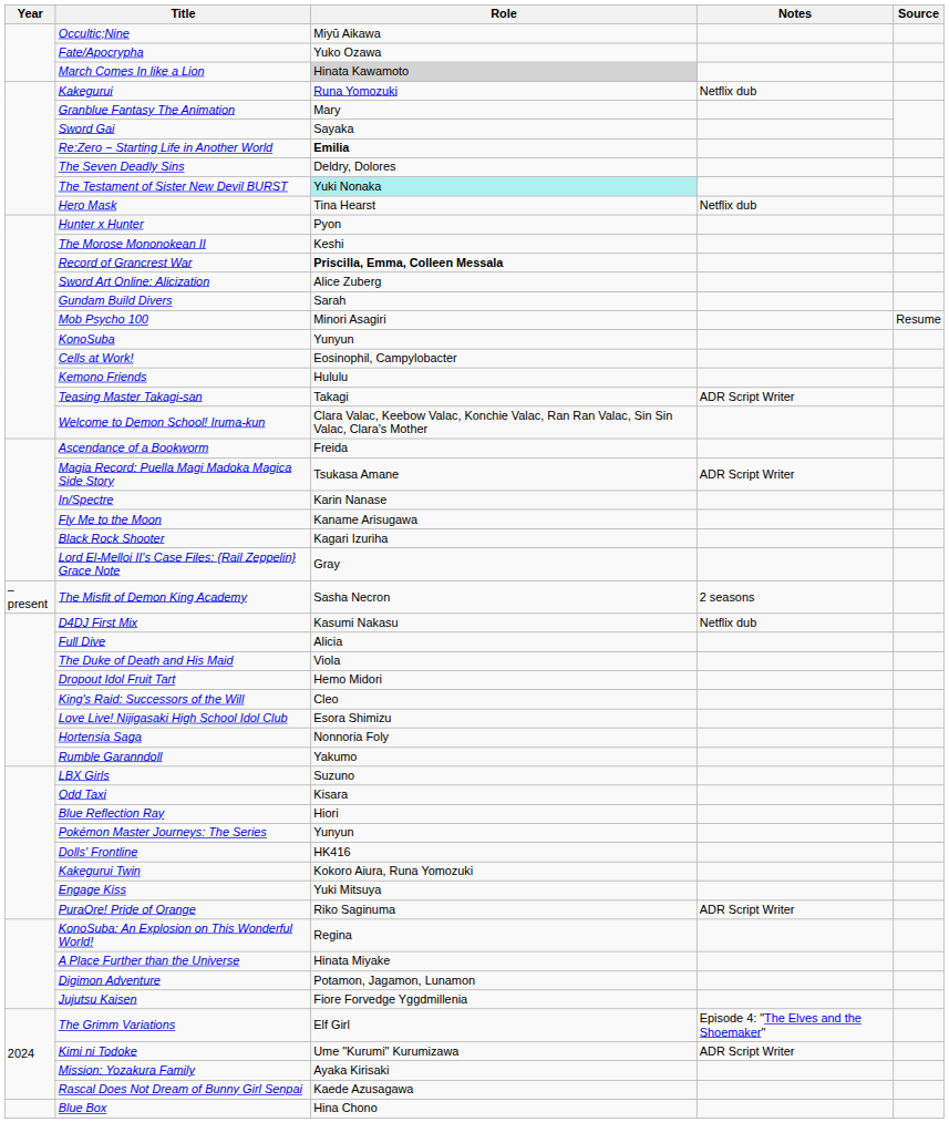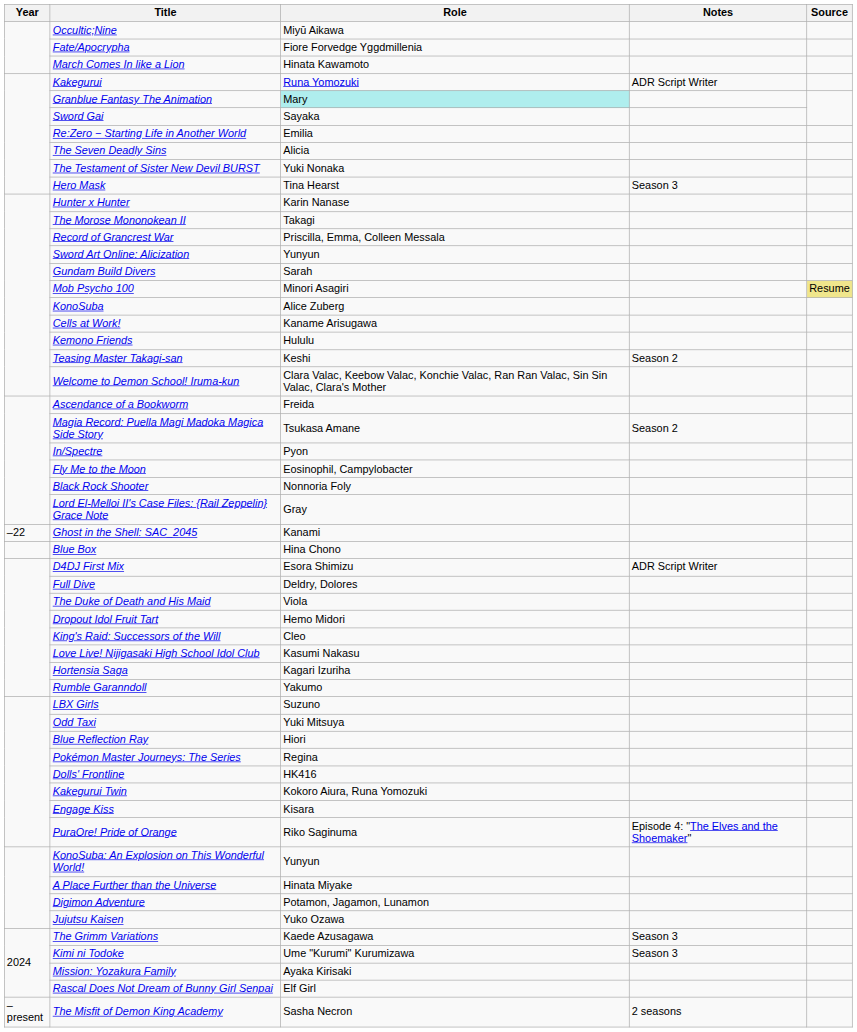Fate/Apocrypha | Role: Yuko Ozawa -> Fiore Forvedge Yggdmillenia
March Comes In like a Lion | Role: lightgrey background -> no background
Kakegurui | Notes: Netflix dub -> ADR Script Writer
Granblue Fantasy The Animation | Role: no background -> paleturquoise background
Re:Zero − Starting Life in Another World | Role: bold -> normal
The Seven Deadly Sins | Role: Deldry, Dolores -> Alicia
The Testament of Sister New Devil BURST | Role: paleturquoise background -> no background
Hero Mask | Notes: Netflix dub -> Season 3
Hunter x Hunter | Role: Pyon -> Karin Nanase
The Morose Mononokean II | Role: Keshi -> Takagi
Record of Grancrest War | Role: bold -> normal
Sword Art Online: Alicization | Role: Alice Zuberg -> Yunyun
Mob Psycho 100 | Source: no background -> khaki background
KonoSuba | Role: Yunyun -> Alice Zuberg
Cells at Work! | Role: Eosinophil, Campylobacter -> Kaname Arisugawa
Teasing Master Takagi-san | Role: Takagi -> Keshi
Teasing Master Takagi-san | Notes: ADR Script Writer -> Season 2
Magia Record: Puella Magi Madoka Magica Side Story | Notes: ADR Script Writer -> Season 2
In/Spectre | Role: Karin Nanase -> Pyon
Fly Me to the Moon | Role: Kaname Arisugawa -> Eosinophil, Campylobacter
Black Rock Shooter | Role: Kagari Izuriha -> Nonnoria Foly
+ row: –22 | Ghost in the Shell: SAC_2045 | Kanami
rows swapped: The Misfit of Demon King Academy <-> Blue Box
D4DJ First Mix | Role: Kasumi Nakasu -> Esora Shimizu
D4DJ First Mix | Notes: Netflix dub -> ADR Script Writer
Full Dive | Role: Alicia -> Deldry, Dolores
Love Live! Nijigasaki High School Idol Club | Role: Esora Shimizu -> Kasumi Nakasu
Hortensia Saga | Role: Nonnoria Foly -> Kagari Izuriha
Odd Taxi | Role: Kisara -> Yuki Mitsuya
Pokémon Master Journeys: The Series | Role: Yunyun -> Regina
Engage Kiss | Role: Yuki Mitsuya -> Kisara
PuraOre! Pride of Orange | Notes: ADR Script Writer -> Episode 4: "The Elves and the Shoemaker"
KonoSuba: An Explosion on This Wonderful World! | Role: Regina -> Yunyun
Jujutsu Kaisen | Role: Fiore Forvedge Yggdmillenia -> Yuko Ozawa
The Grimm Variations | Role: Elf Girl -> Kaede Azusagawa
The Grimm Variations | Notes: Episode 4: "The Elves and the Shoemaker" -> Season 3
Kimi ni Todoke | Notes: ADR Script Writer -> Season 3
Rascal Does Not Dream of Bunny Girl Senpai | Role: Kaede Azusagawa -> Elf Girl
